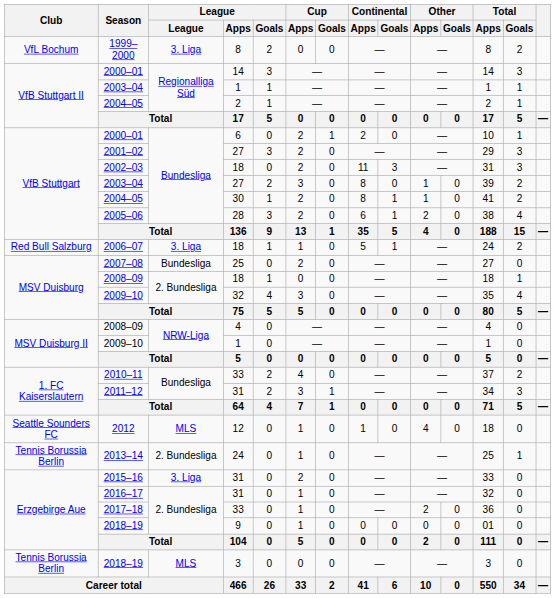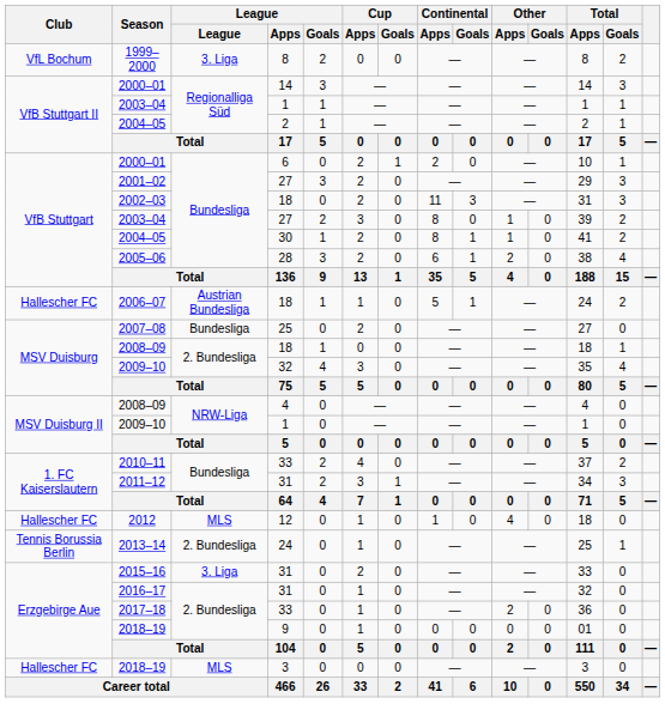2006–07 | Club: Red Bull Salzburg -> Hallescher FC
2006–07 | League: 3. Liga -> Austrian Bundesliga
2012 | Club: Seattle Sounders FC -> Hallescher FC
2018–19 / 3 | Club: Tennis Borussia Berlin -> Hallescher FC
